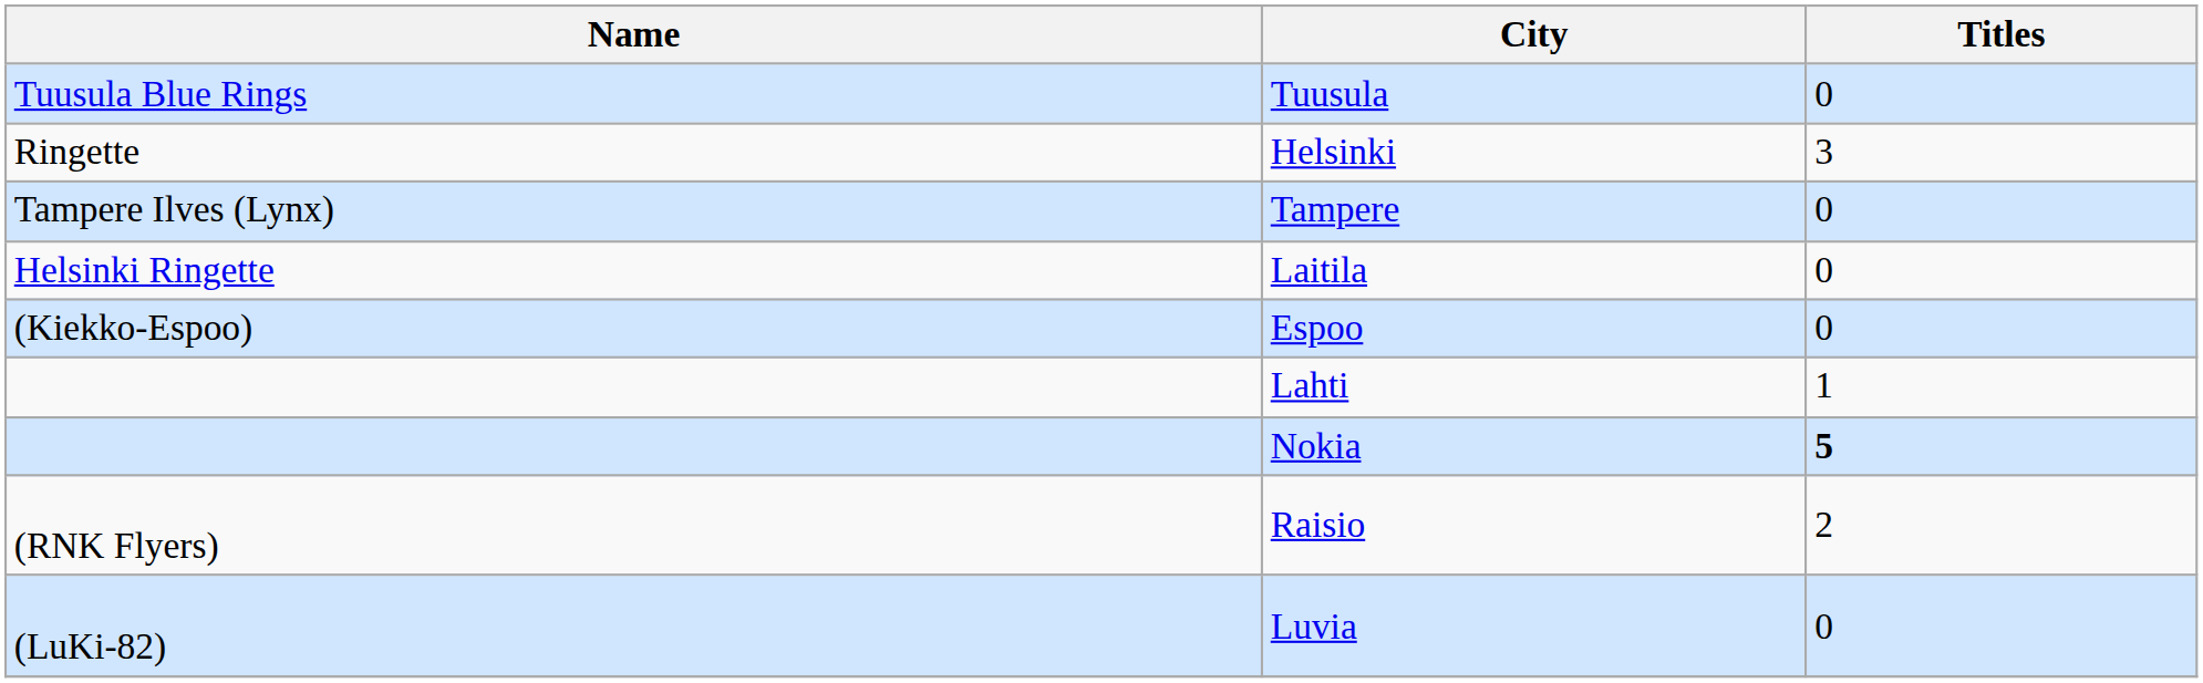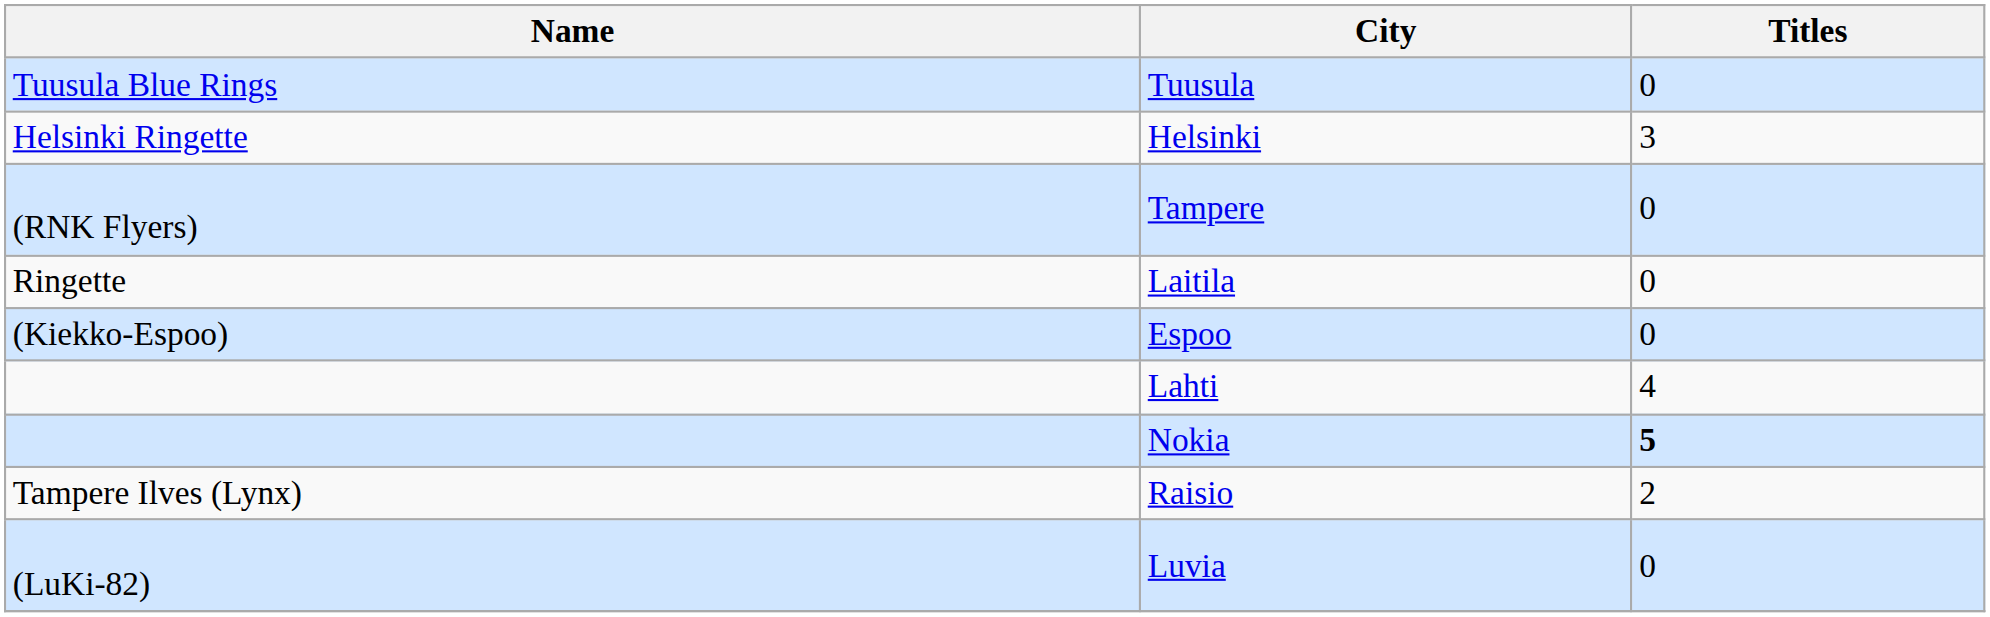Helsinki | Name: Ringette -> Helsinki Ringette
Tampere | Name: Tampere Ilves (Lynx) -> (RNK Flyers)
Laitila | Name: Helsinki Ringette -> Ringette
Lahti | Titles: 1 -> 4
Raisio | Name: (RNK Flyers) -> Tampere Ilves (Lynx)
